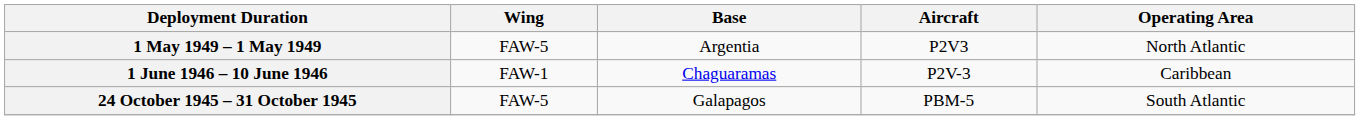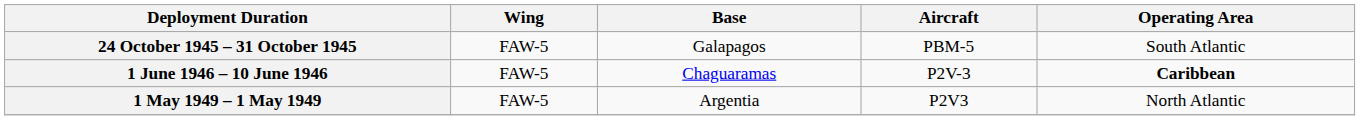rows swapped: 24 October 1945 – 31 October 1945 <-> 1 May 1949 – 1 May 1949
1 June 1946 – 10 June 1946 | Wing: FAW-1 -> FAW-5
1 June 1946 – 10 June 1946 | Operating Area: normal -> bold
